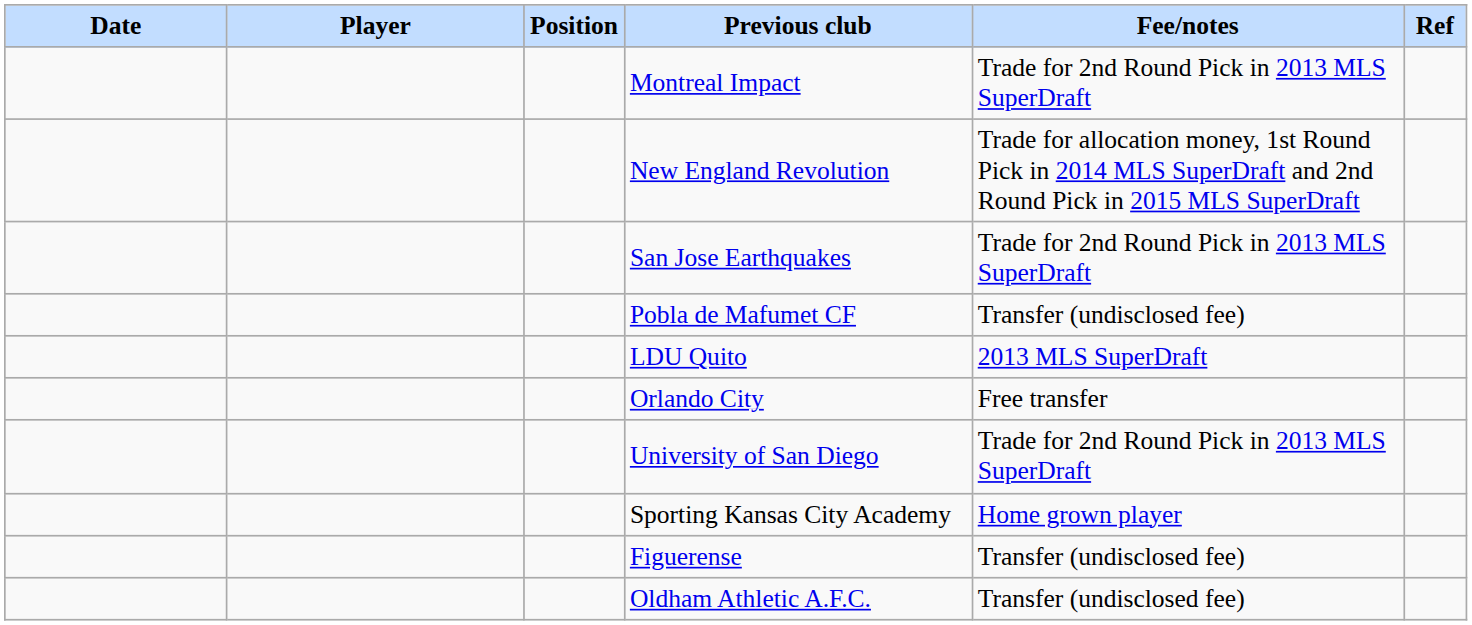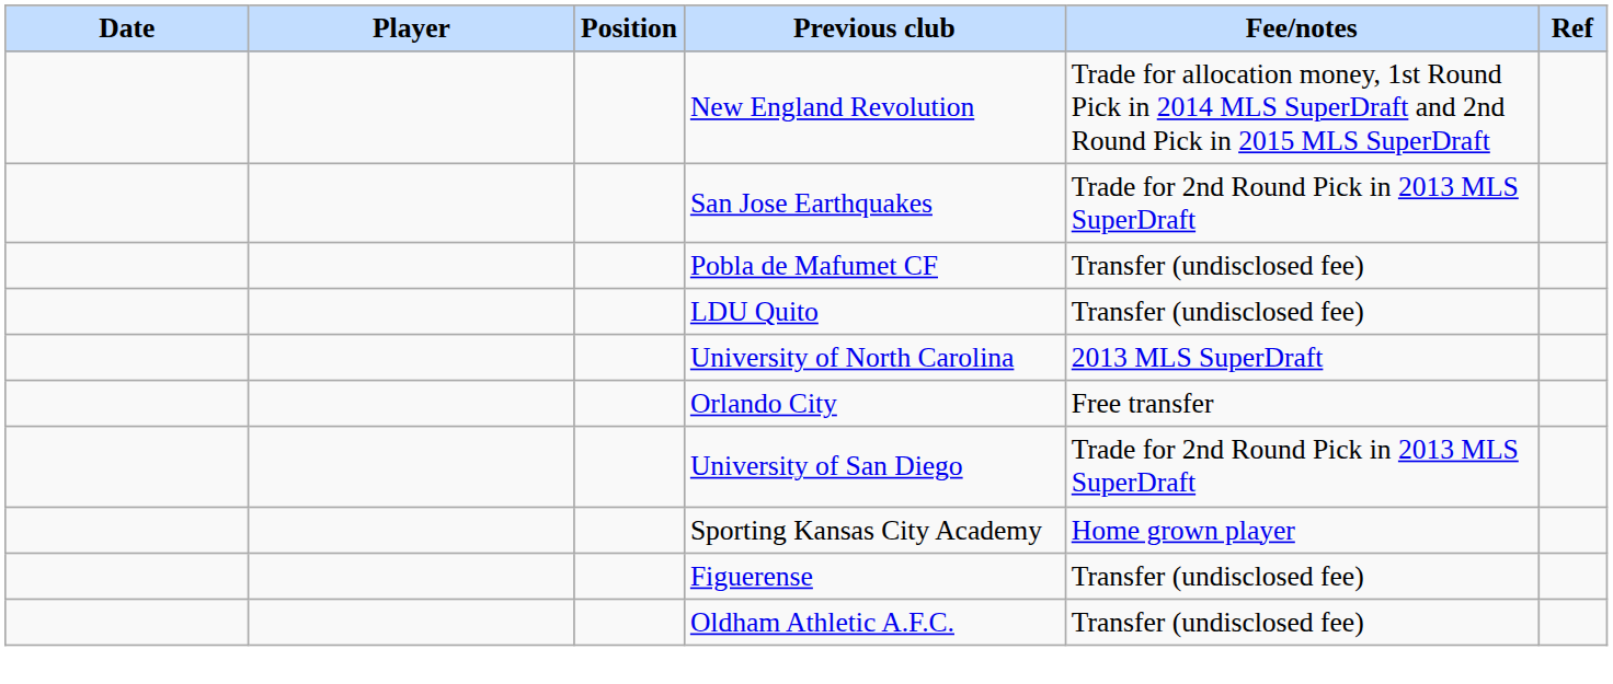- row: Montreal Impact | Trade for 2nd Round Pick in 2013 MLS SuperDraft
LDU Quito | Fee/notes: 2013 MLS SuperDraft -> Transfer (undisclosed fee)
+ row: University of North Carolina | 2013 MLS SuperDraft
